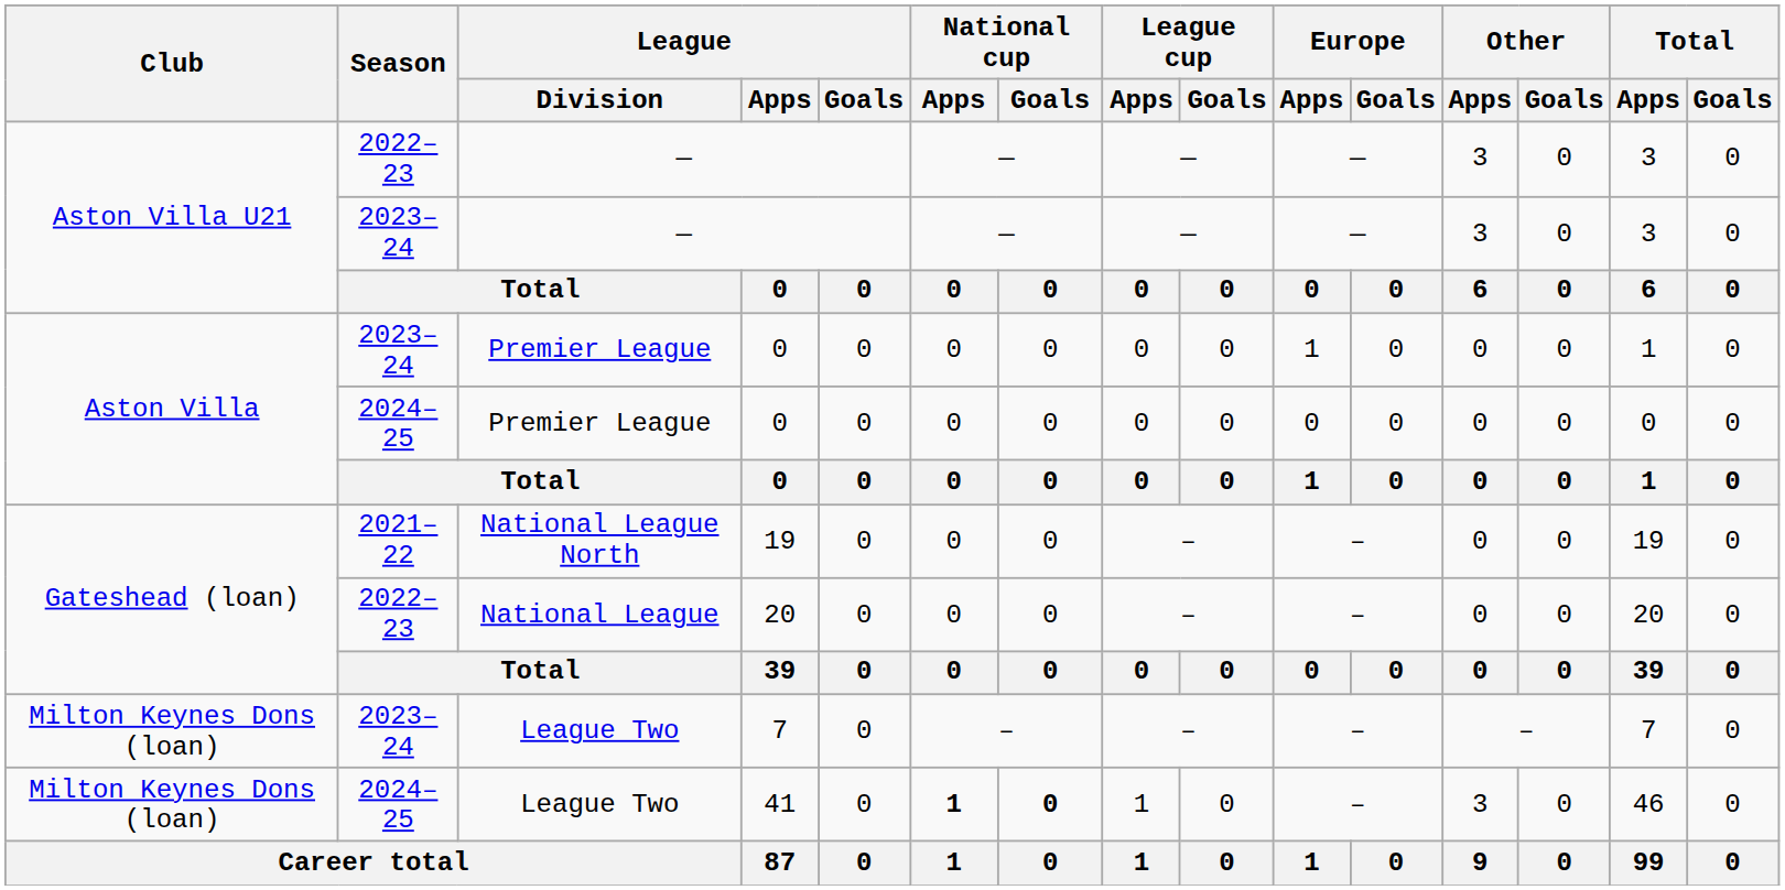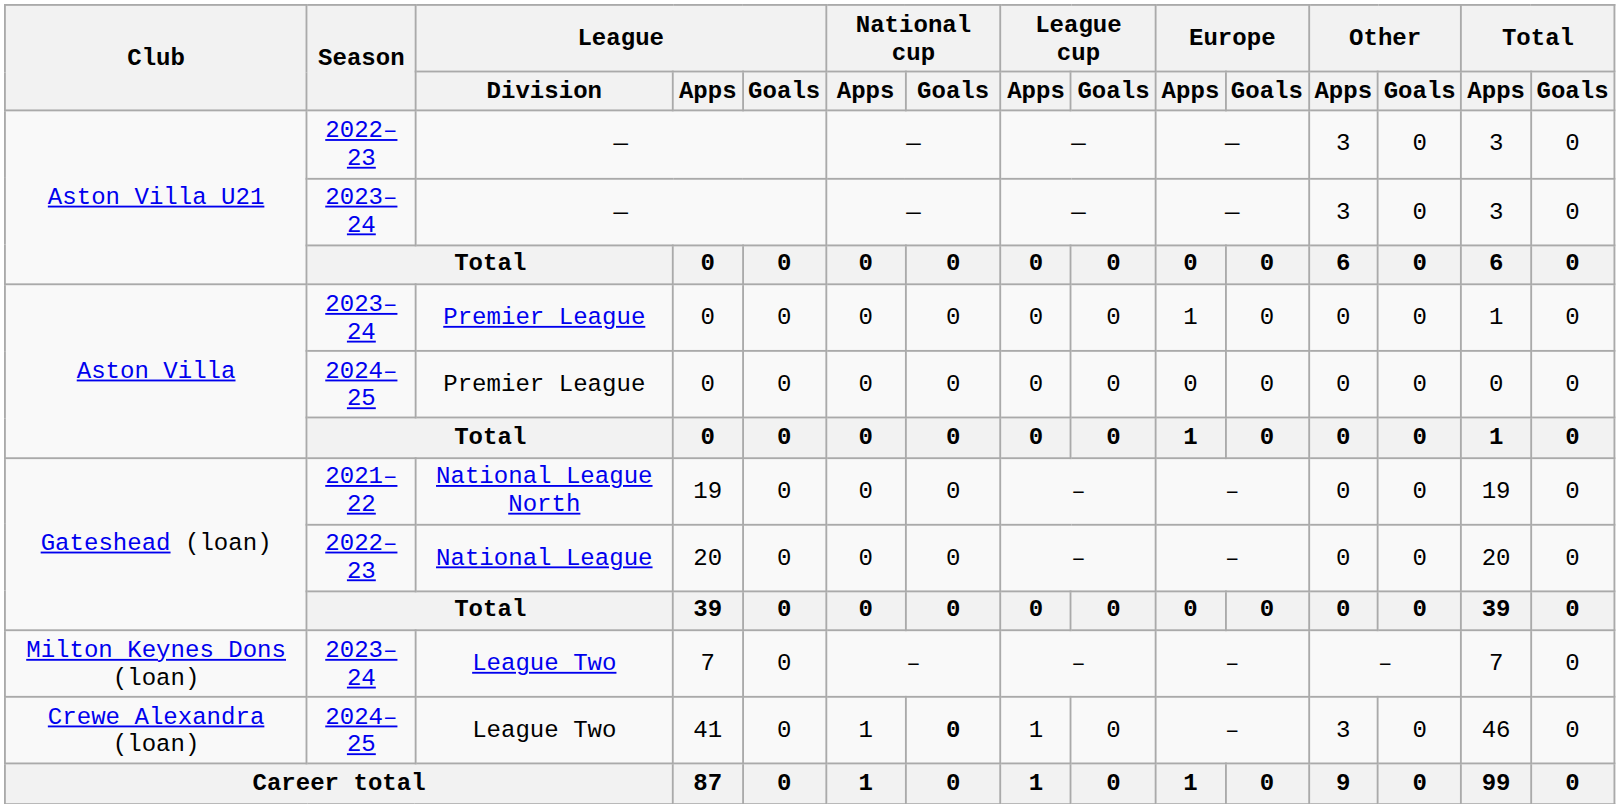41 | Club: Milton Keynes Dons (loan) -> Crewe Alexandra (loan)
41 | National cup / Apps: bold -> normal
